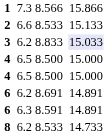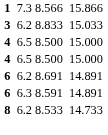- row: 2 | 6.6 | 8.533 | 15.133
3 | column 6: lavender background -> no background
